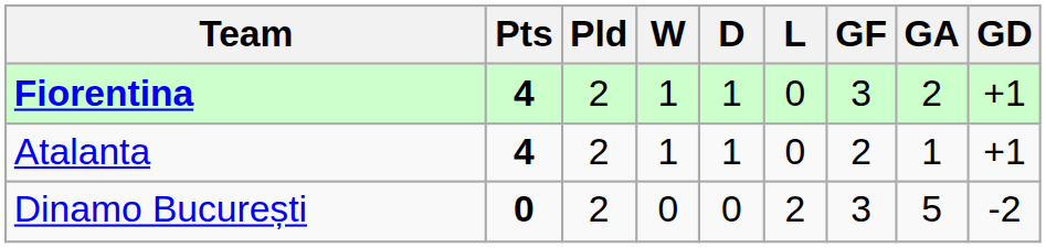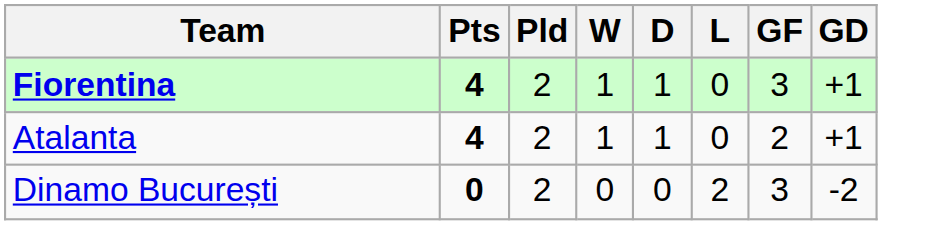- column: GA | 2 | 1 | 5
